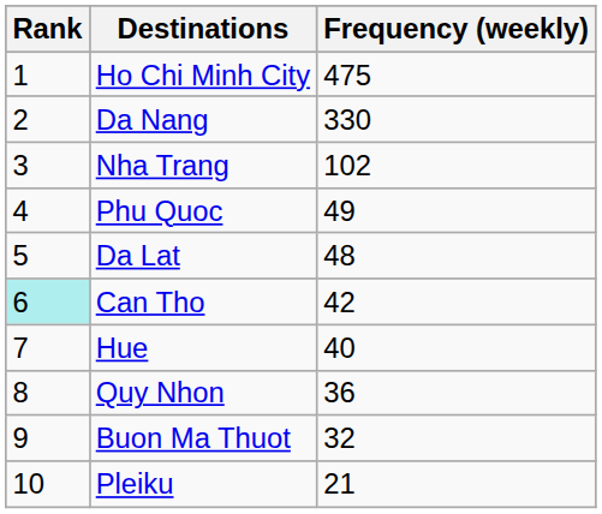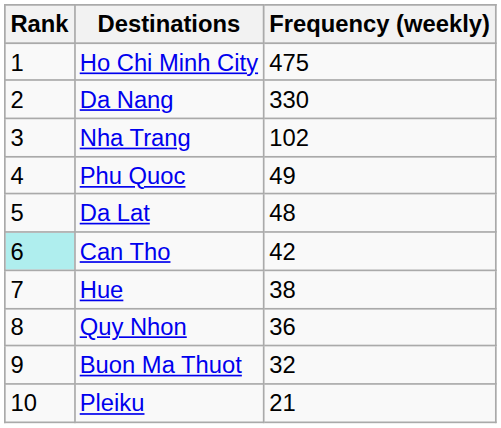Hue | Frequency (weekly): 40 -> 38
